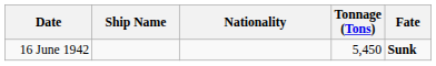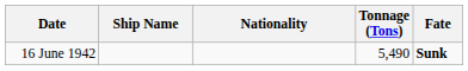16 June 1942 | Tonnage (Tons): 5,450 -> 5,490
